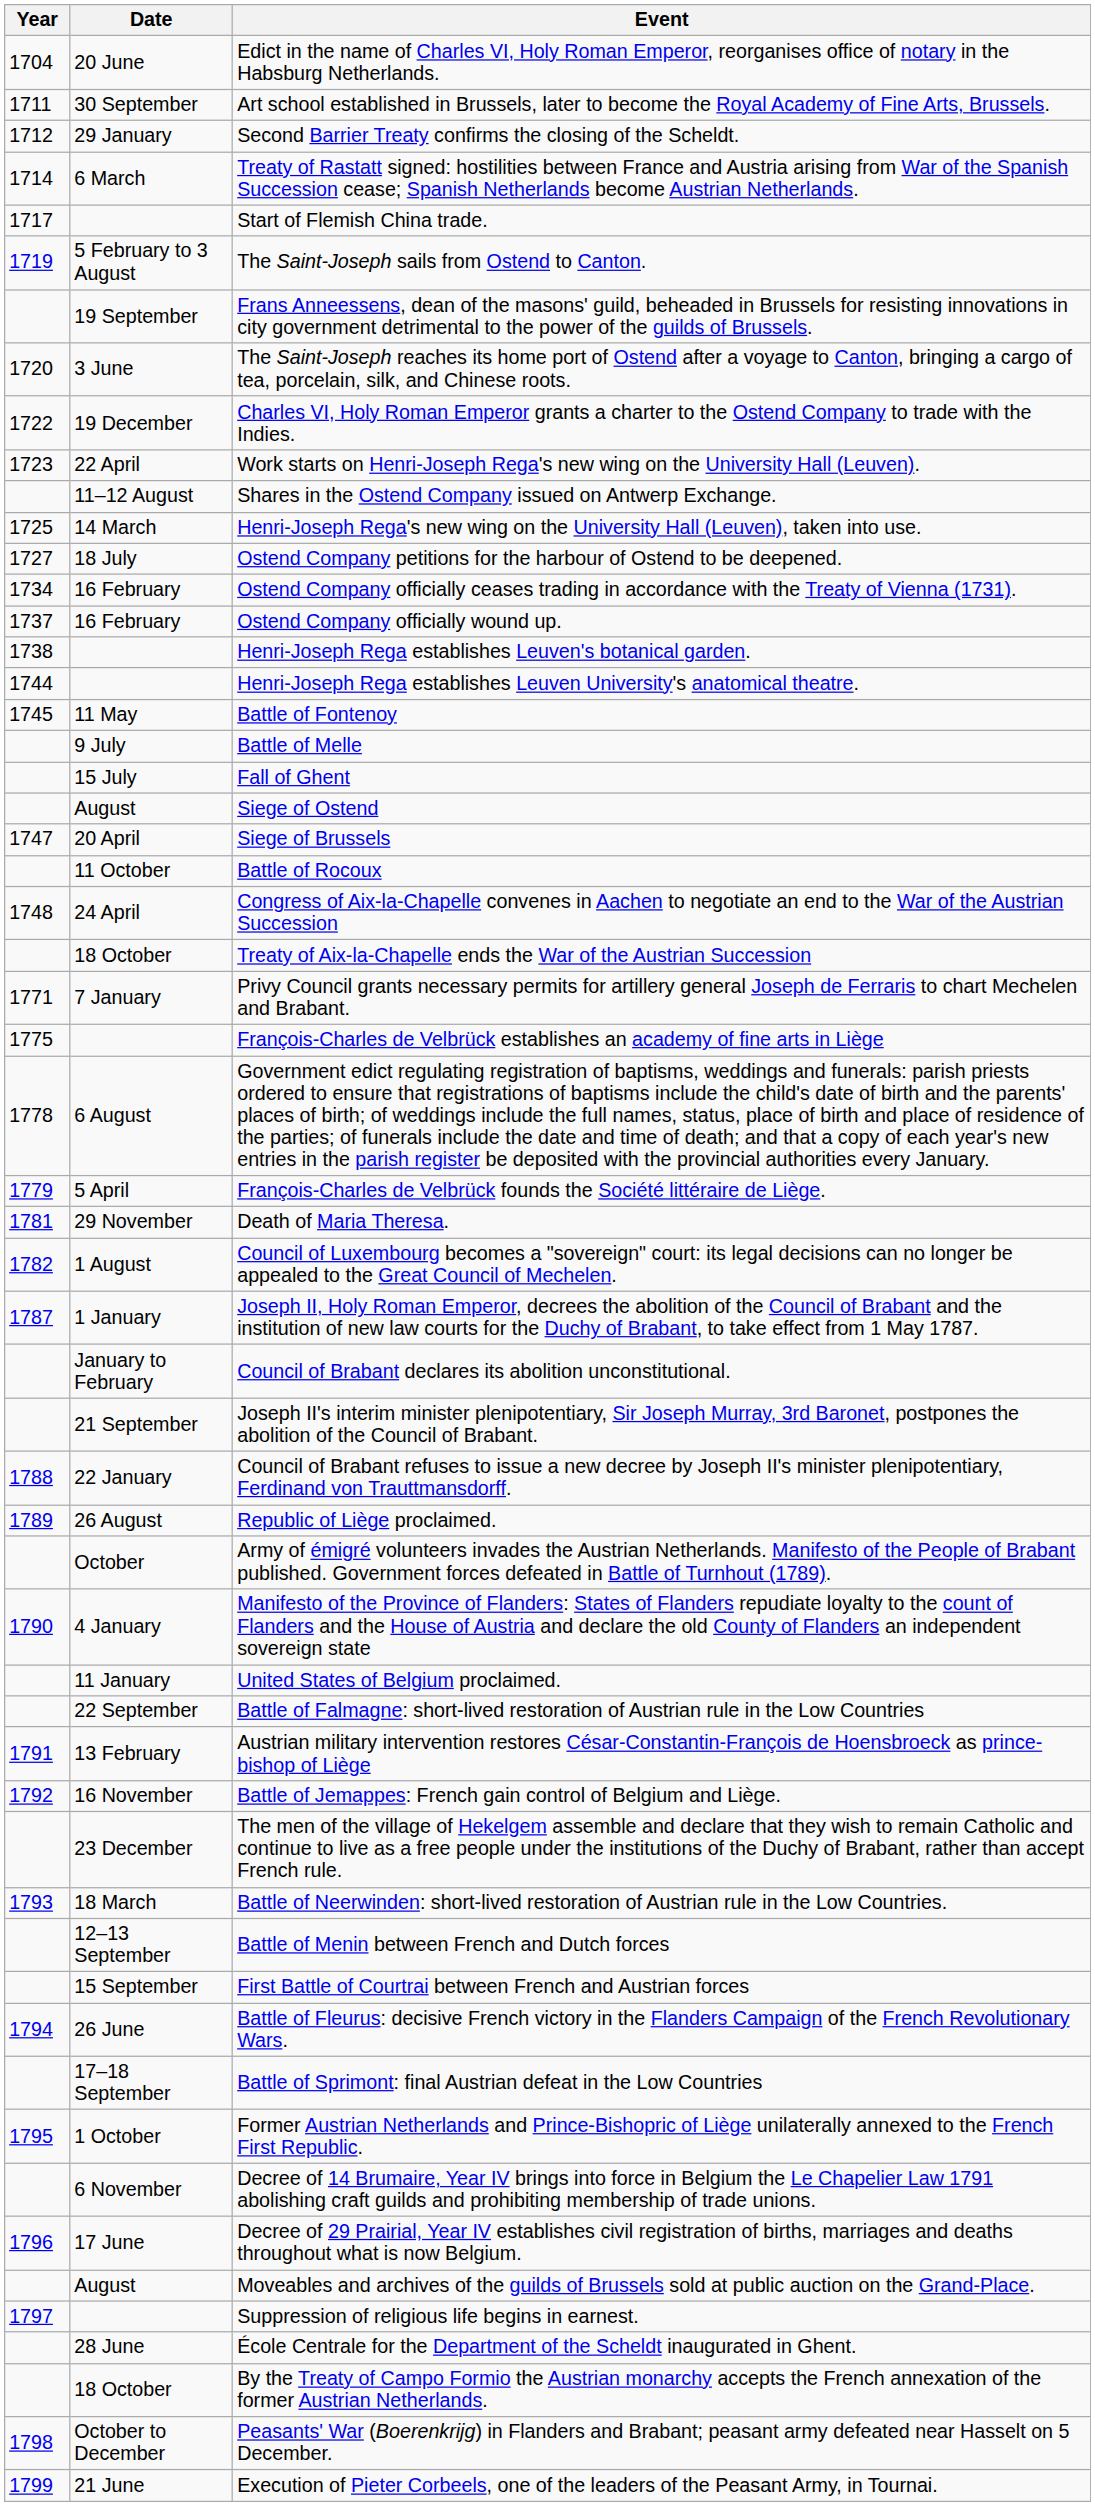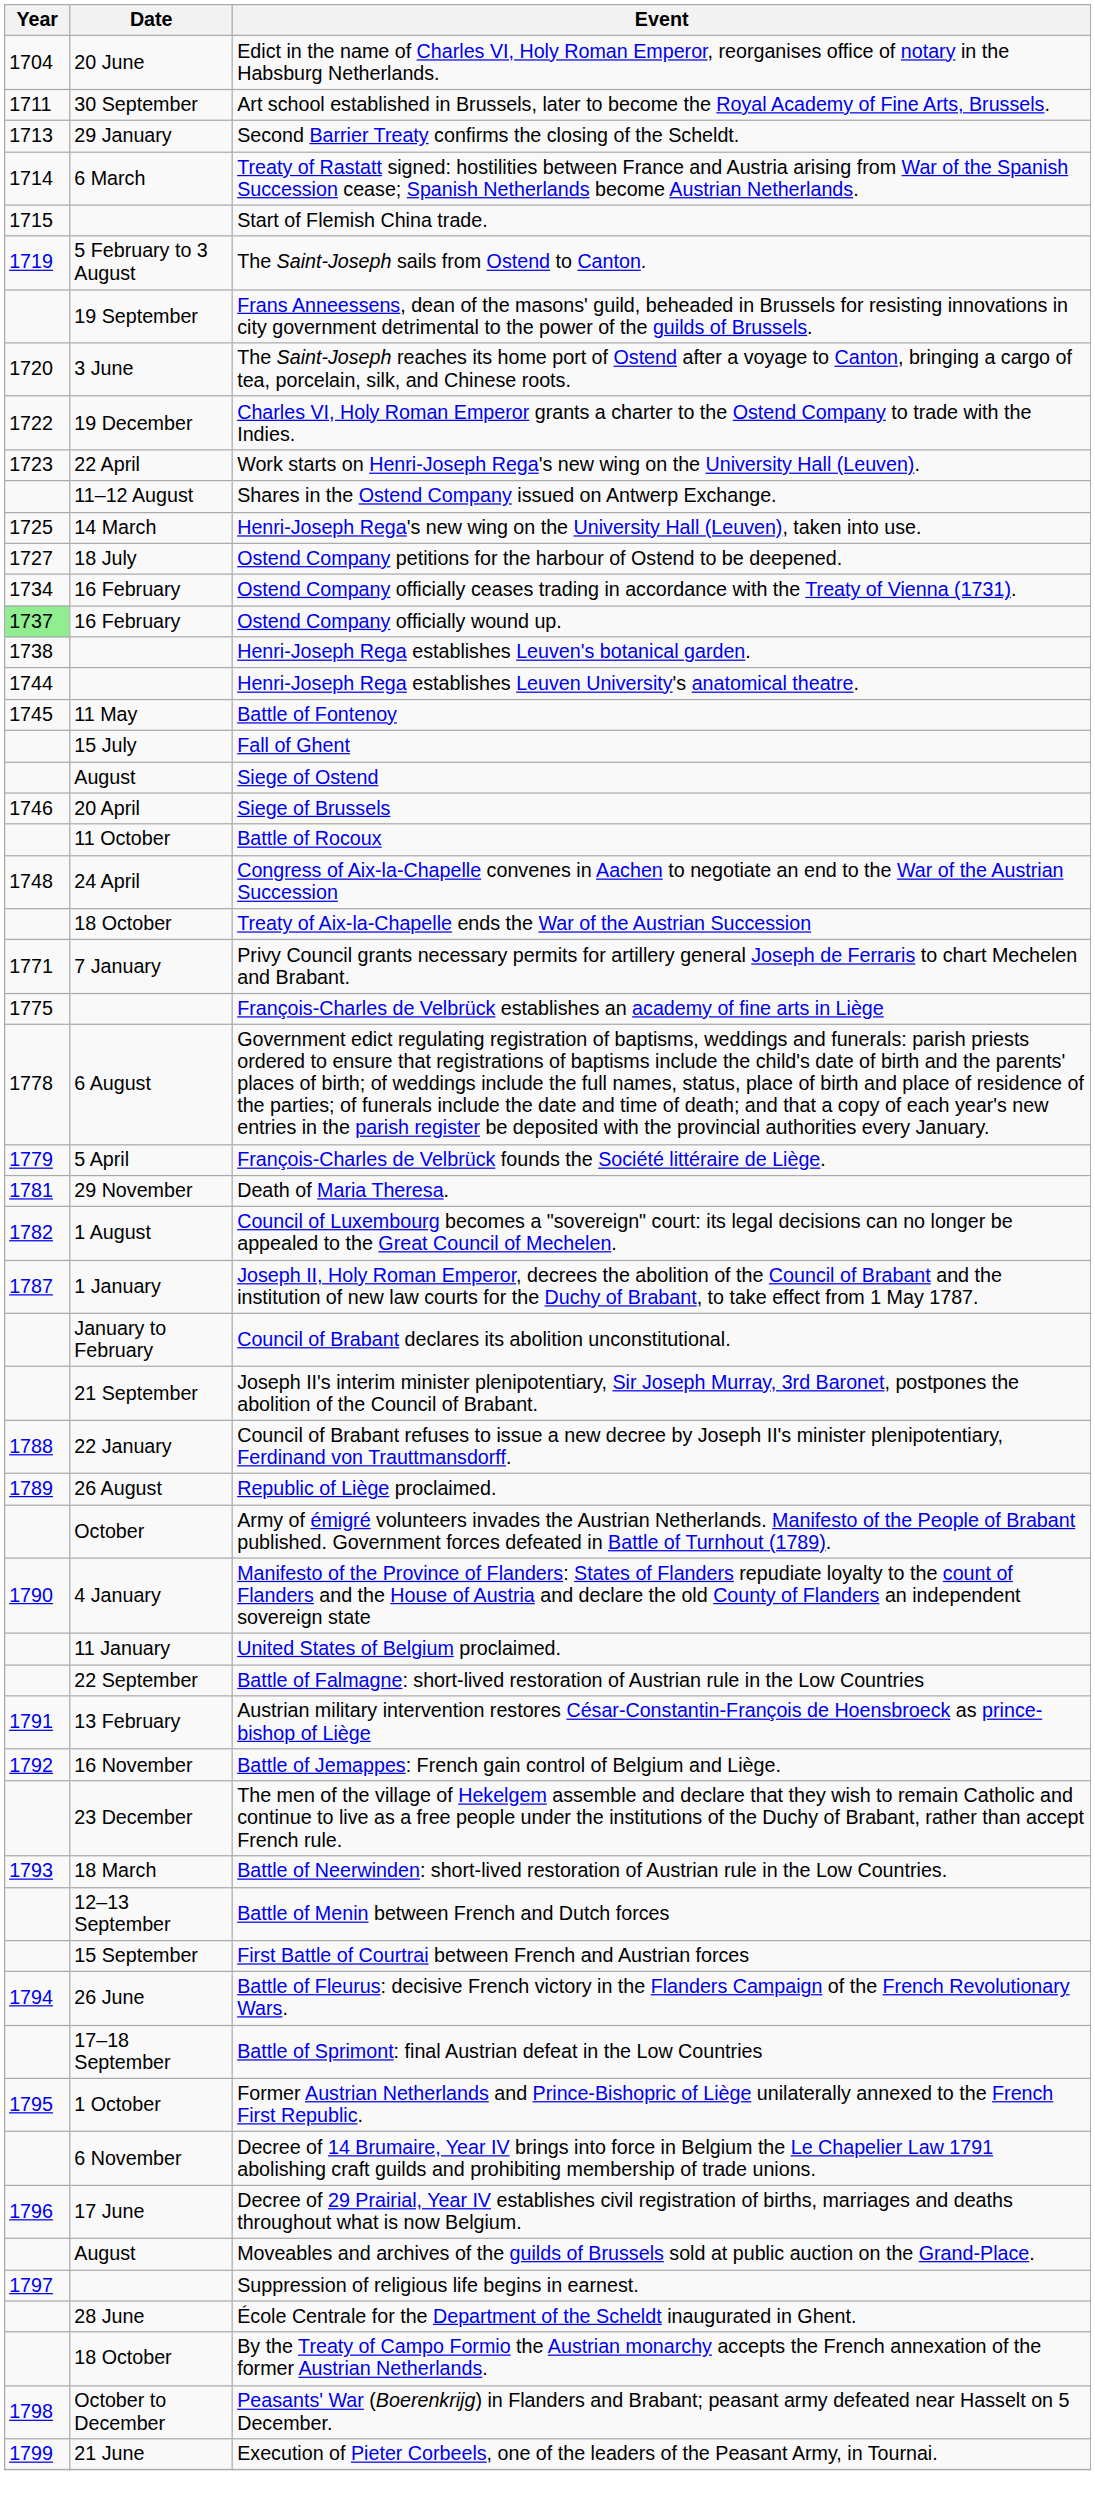Second Barrier Treaty confirms the closing of the Scheldt. | Year: 1712 -> 1713
Start of Flemish China trade. | Year: 1717 -> 1715
Ostend Company officially wound up. | Year: no background -> lightgreen background
- row: 9 July | Battle of Melle
Siege of Brussels | Year: 1747 -> 1746
